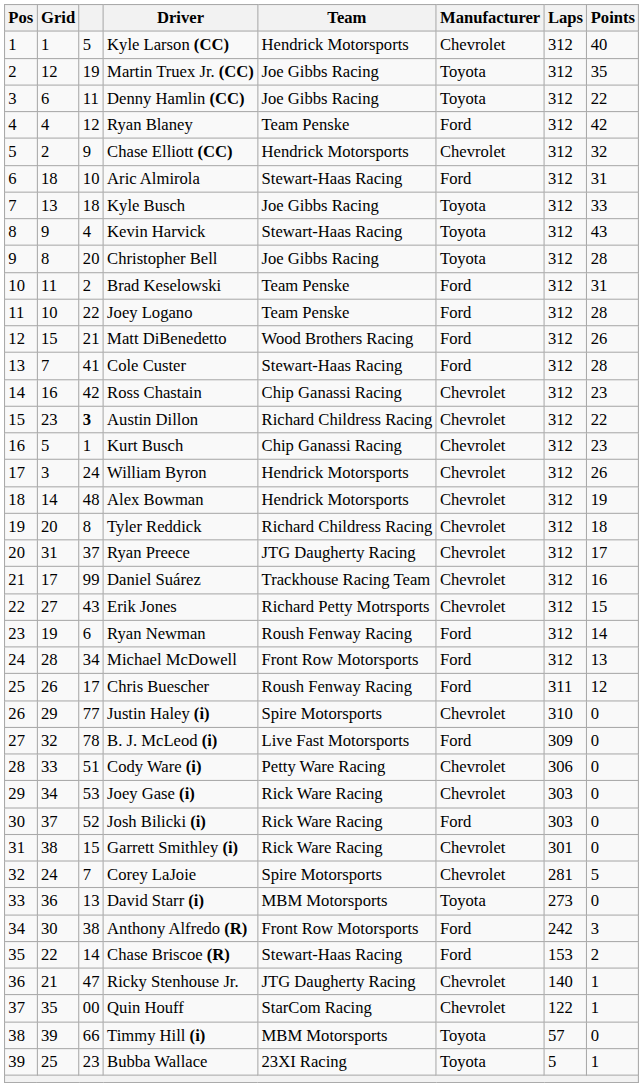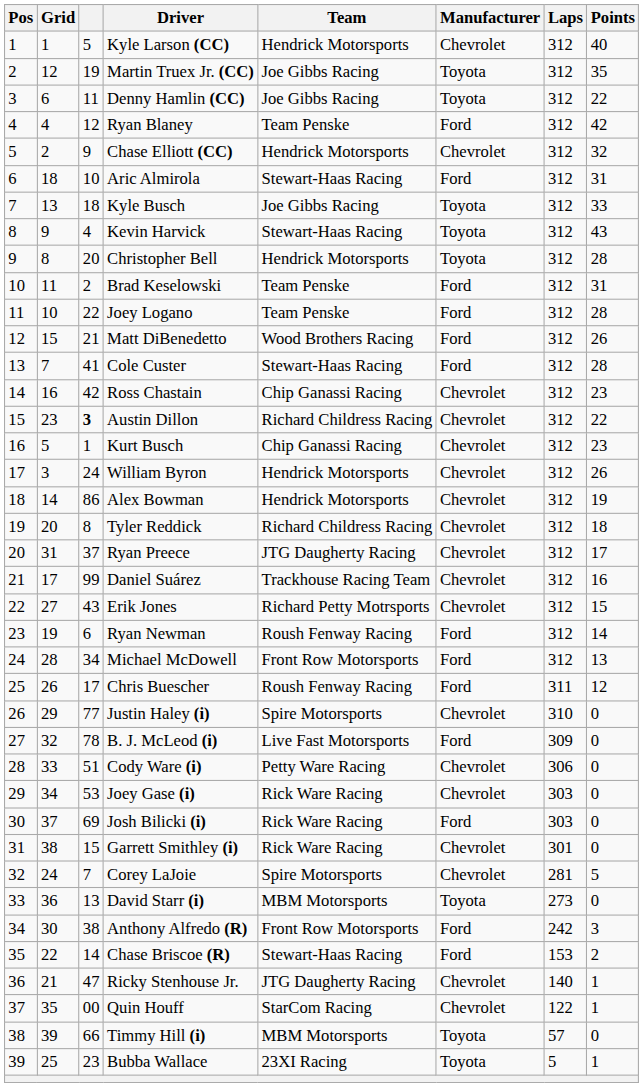Christopher Bell | Team: Joe Gibbs Racing -> Hendrick Motorsports
Alex Bowman | column 3: 48 -> 86
Josh Bilicki (i) | column 3: 52 -> 69
